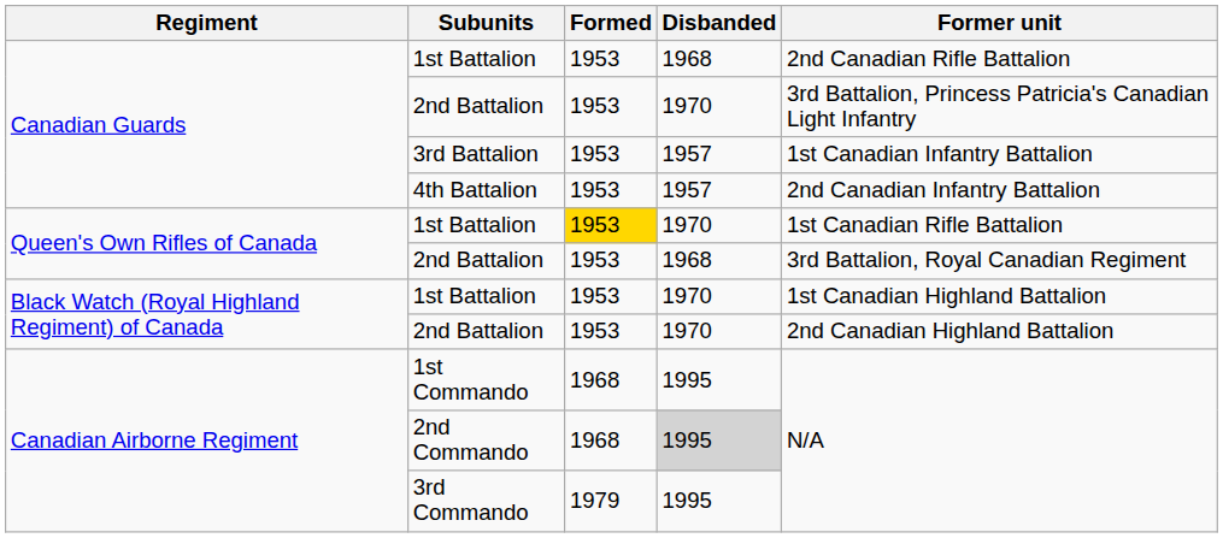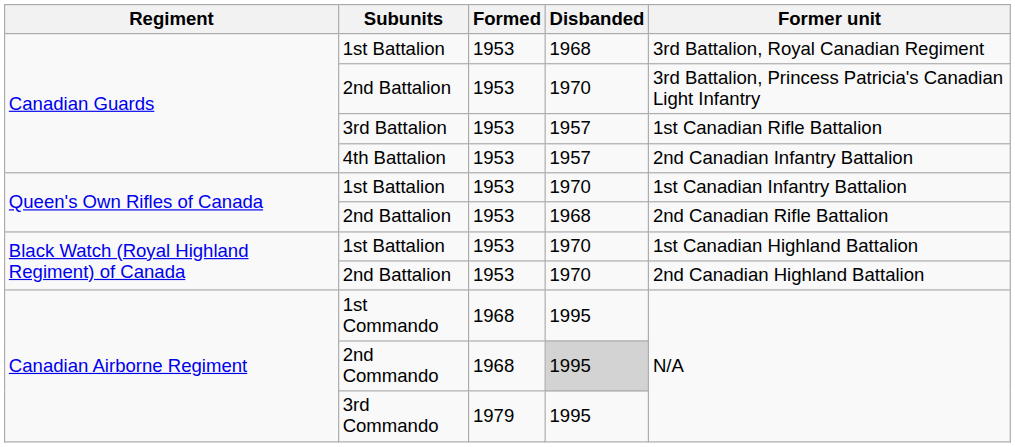Canadian Guards / 1st Battalion | Former unit: 2nd Canadian Rifle Battalion -> 3rd Battalion, Royal Canadian Regiment
3rd Battalion | Former unit: 1st Canadian Infantry Battalion -> 1st Canadian Rifle Battalion
Queen's Own Rifles of Canada / 1st Battalion | Formed: gold background -> no background
Queen's Own Rifles of Canada / 1st Battalion | Former unit: 1st Canadian Rifle Battalion -> 1st Canadian Infantry Battalion
Queen's Own Rifles of Canada / 2nd Battalion | Former unit: 3rd Battalion, Royal Canadian Regiment -> 2nd Canadian Rifle Battalion
